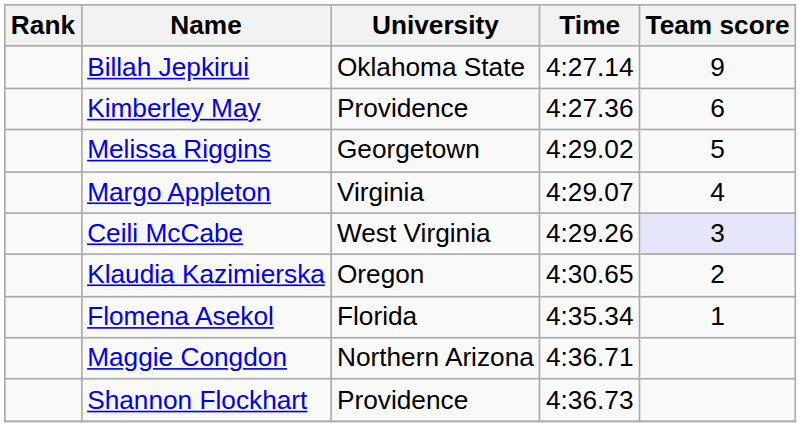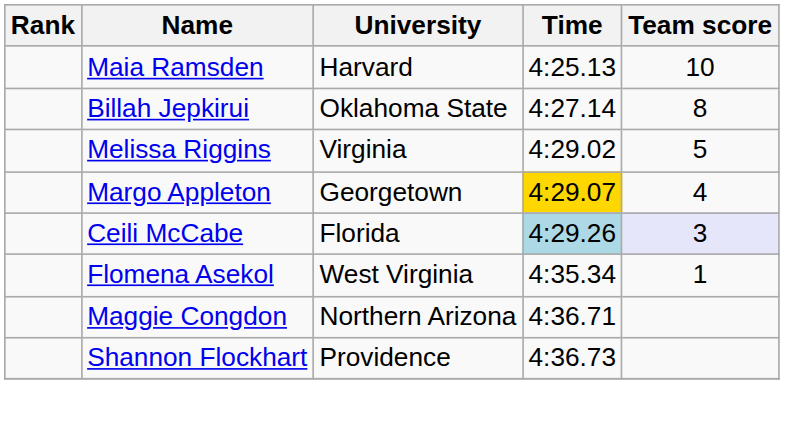+ row: Maia Ramsden | Harvard | 4:25.13 | 10
Billah Jepkirui | Team score: 9 -> 8
- row: Kimberley May | Providence | 4:27.36 | 6
Melissa Riggins | University: Georgetown -> Virginia
Margo Appleton | University: Virginia -> Georgetown
Margo Appleton | Time: no background -> gold background
Ceili McCabe | University: West Virginia -> Florida
Ceili McCabe | Time: no background -> lightblue background
- row: Klaudia Kazimierska | Oregon | 4:30.65 | 2
Flomena Asekol | University: Florida -> West Virginia
